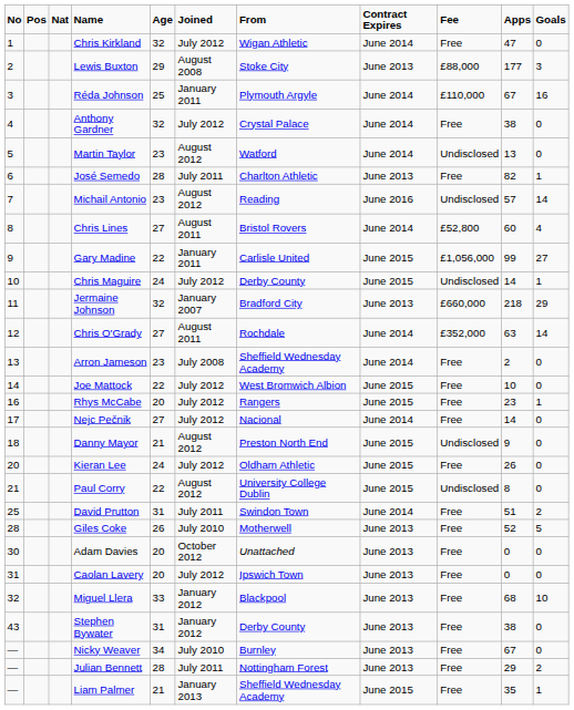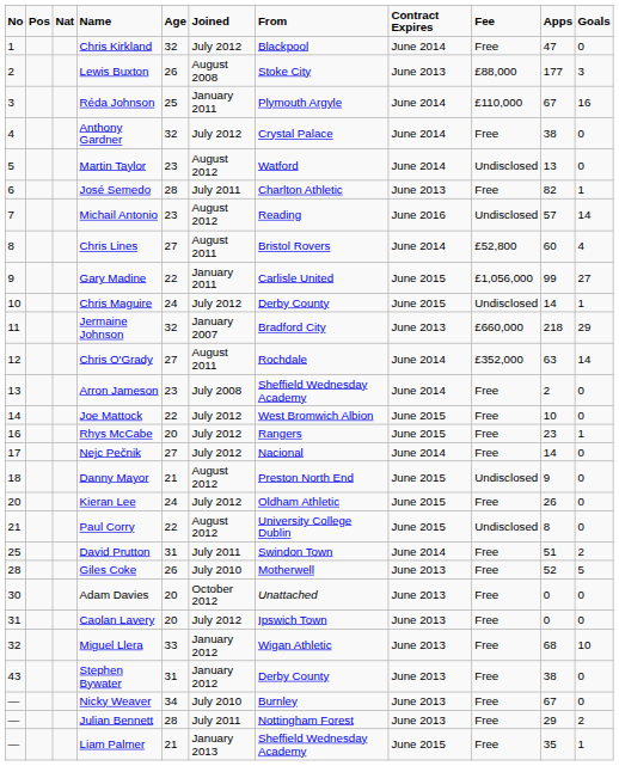Chris Kirkland | From: Wigan Athletic -> Blackpool
Lewis Buxton | Age: 29 -> 26
Miguel Llera | From: Blackpool -> Wigan Athletic
